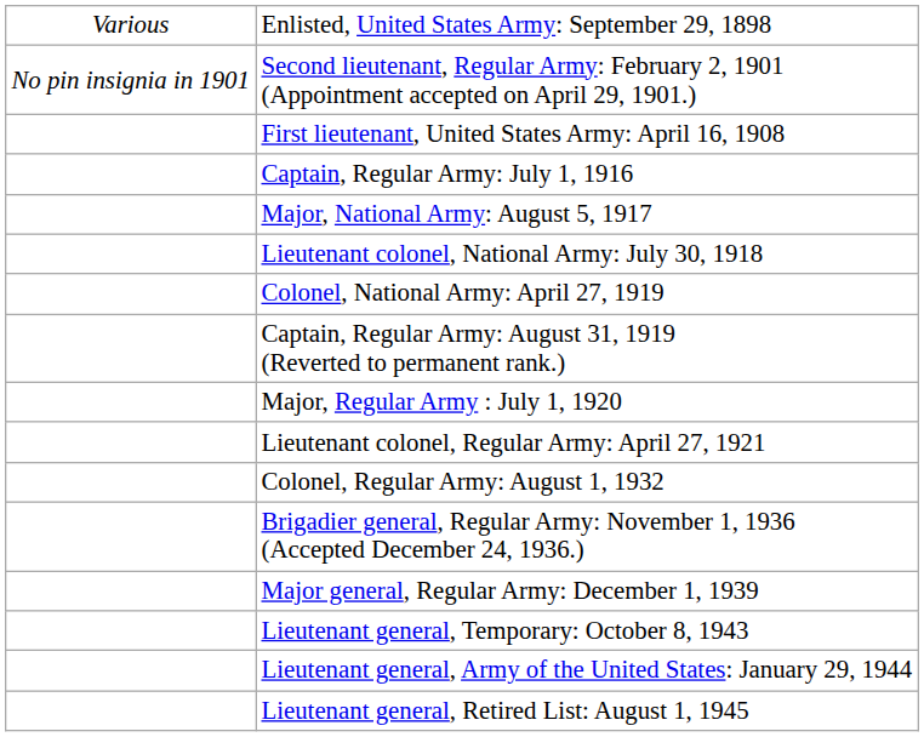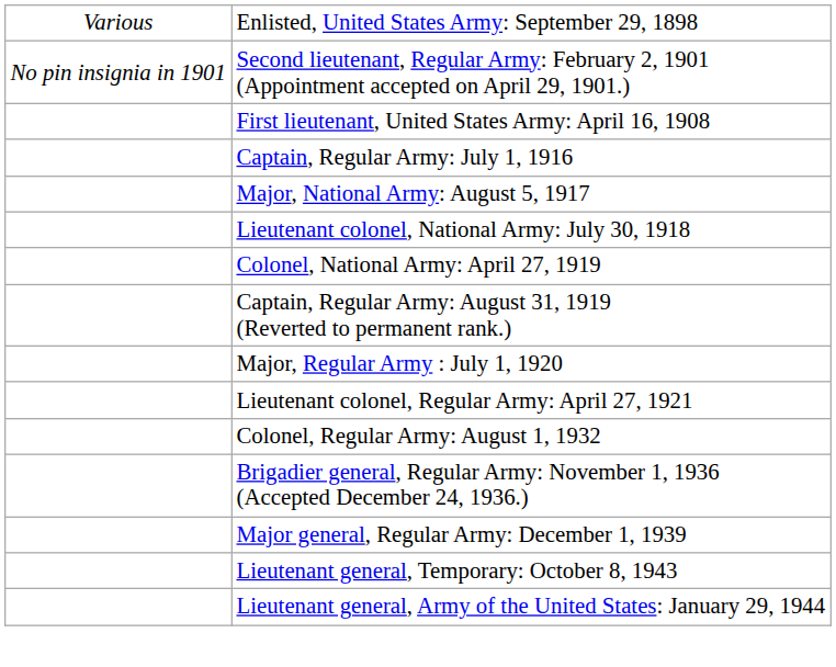- row: Lieutenant general, Retired List: August 1, 1945
